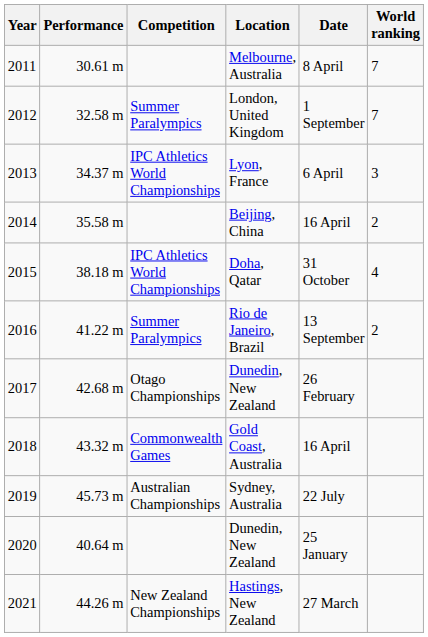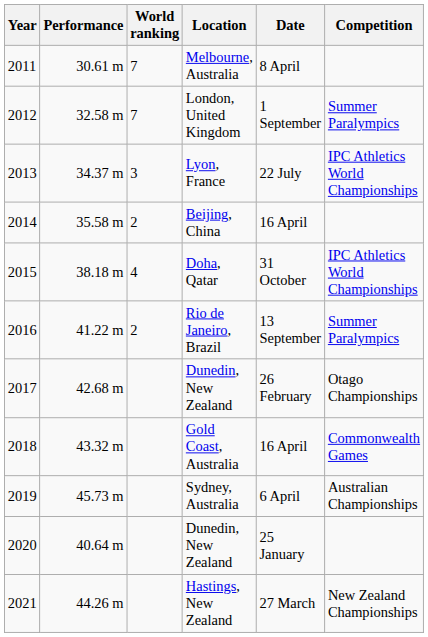columns swapped: Competition <-> World ranking
Lyon, France | Date: 6 April -> 22 July
Sydney, Australia | Date: 22 July -> 6 April
